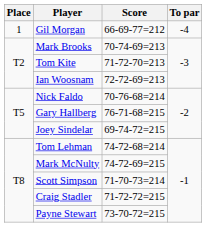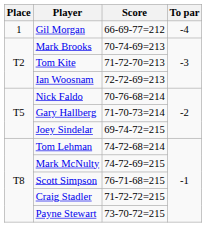Gary Hallberg | Score: 76-71-68=215 -> 71-70-73=214
Scott Simpson | Score: 71-70-73=214 -> 76-71-68=215
